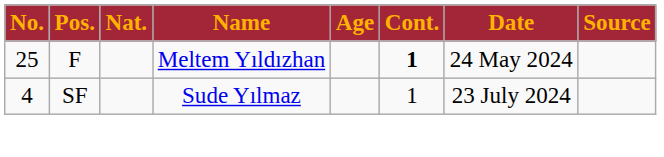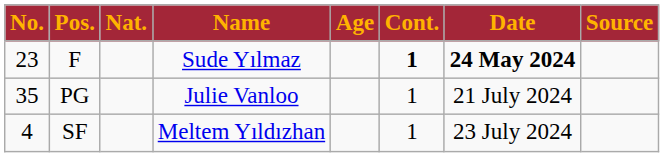F | No.: 25 -> 23
F | Name: Meltem Yıldızhan -> Sude Yılmaz
F | Date: normal -> bold
+ row: 35 | PG | Julie Vanloo | 1 | 21 July 2024
SF | Name: Sude Yılmaz -> Meltem Yıldızhan
